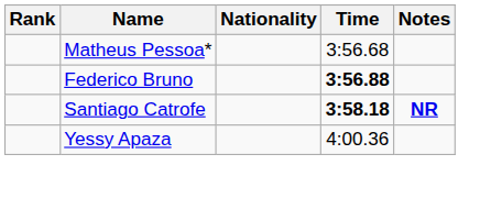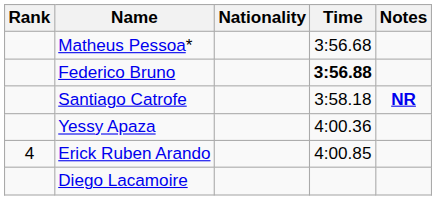Santiago Catrofe | Time: bold -> normal
+ row: 4 | Erick Ruben Arando | 4:00.85
+ row: Diego Lacamoire
